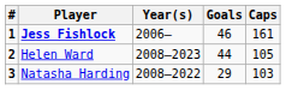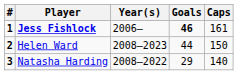Jess Fishlock | Goals: normal -> bold
Helen Ward | Caps: 105 -> 150
Natasha Harding | Caps: 103 -> 140
